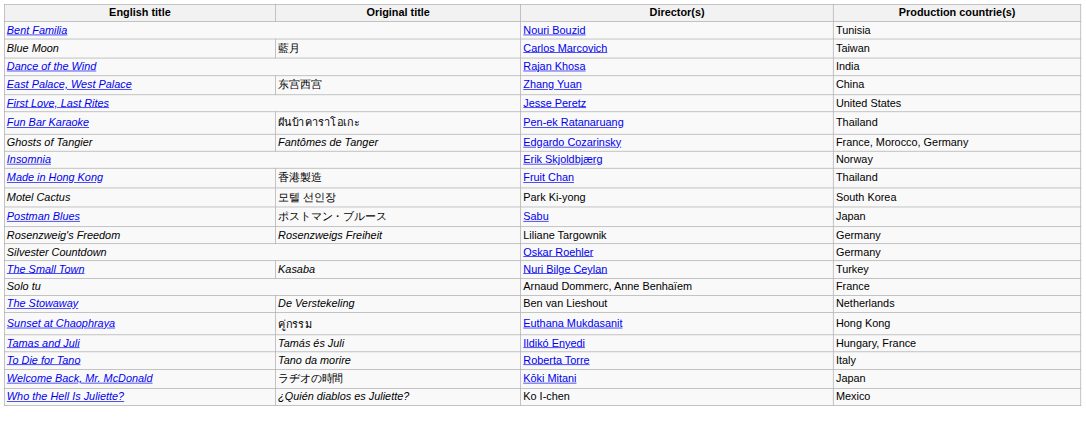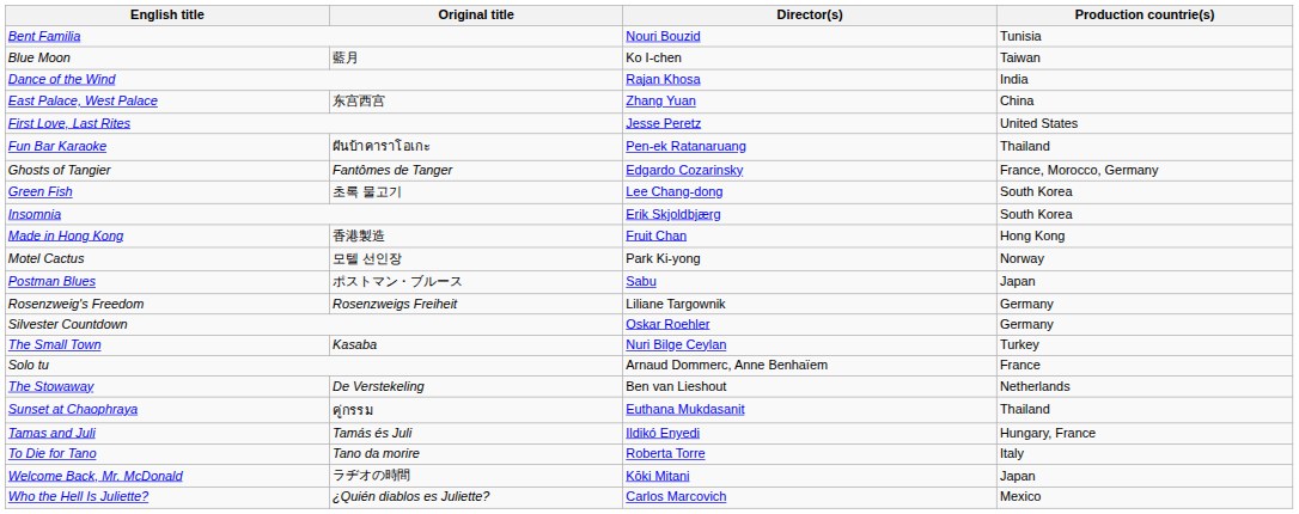Blue Moon | Director(s): Carlos Marcovich -> Ko I-chen
+ row: Green Fish | 초록 물고기 | Lee Chang-dong | South Korea
Insomnia | Production countrie(s): Norway -> South Korea
Made in Hong Kong | Production countrie(s): Thailand -> Hong Kong
Motel Cactus | Production countrie(s): South Korea -> Norway
Sunset at Chaophraya | Production countrie(s): Hong Kong -> Thailand
Who the Hell Is Juliette? | Director(s): Ko I-chen -> Carlos Marcovich
